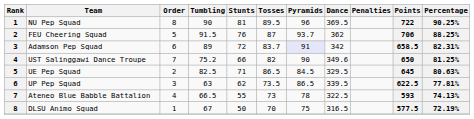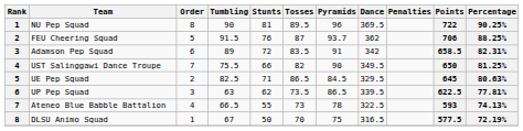Adamson Pep Squad | Tosses: 83.7 -> 83.5
Adamson Pep Squad | Pyramids: lavender background -> no background
UST Salinggawi Dance Troupe | Tumbling: 75.2 -> 75.5
UST Salinggawi Dance Troupe | Dance: 349.6 -> 349.5
